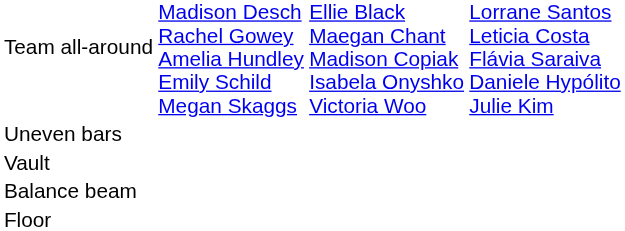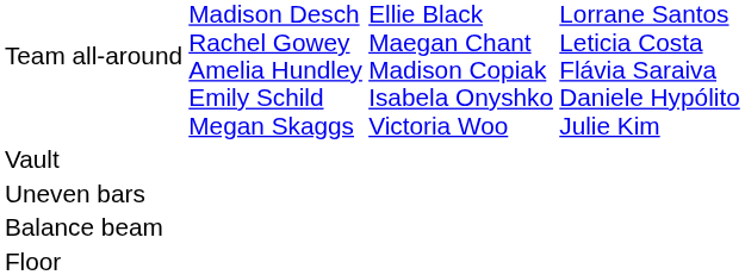rows swapped: Vault <-> Uneven bars
